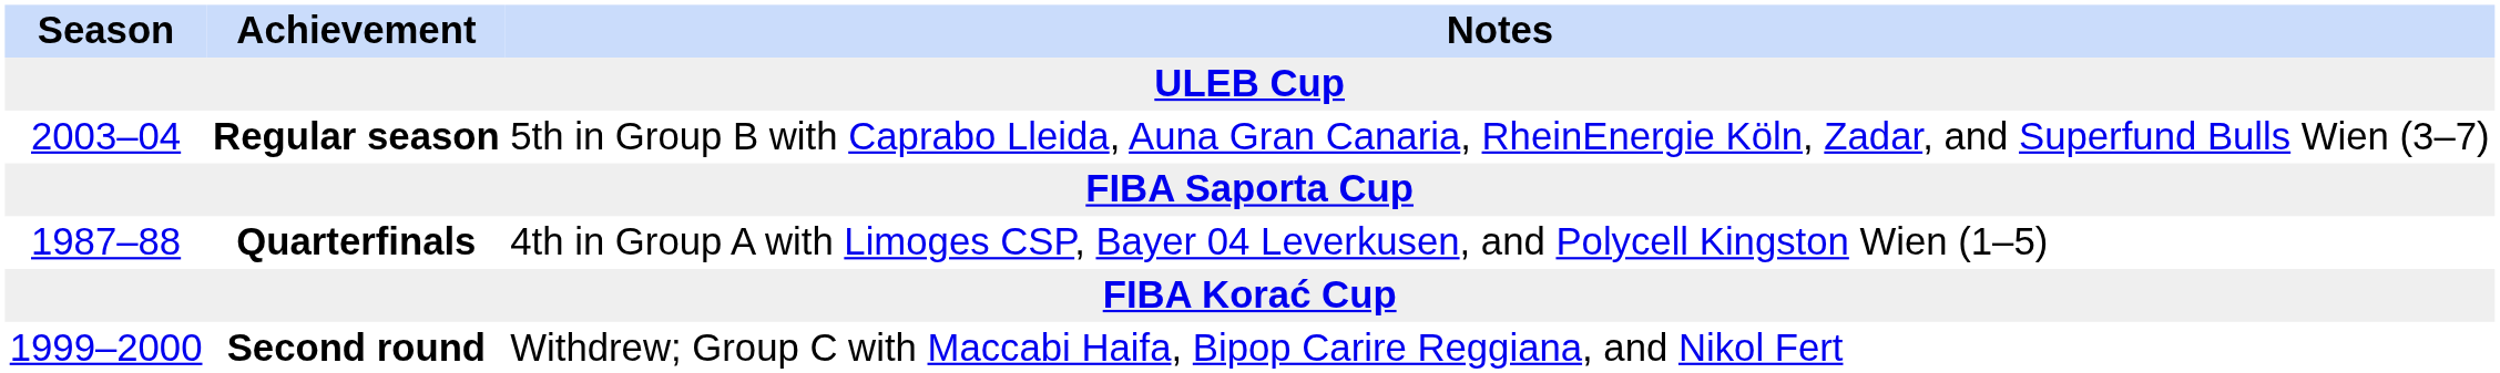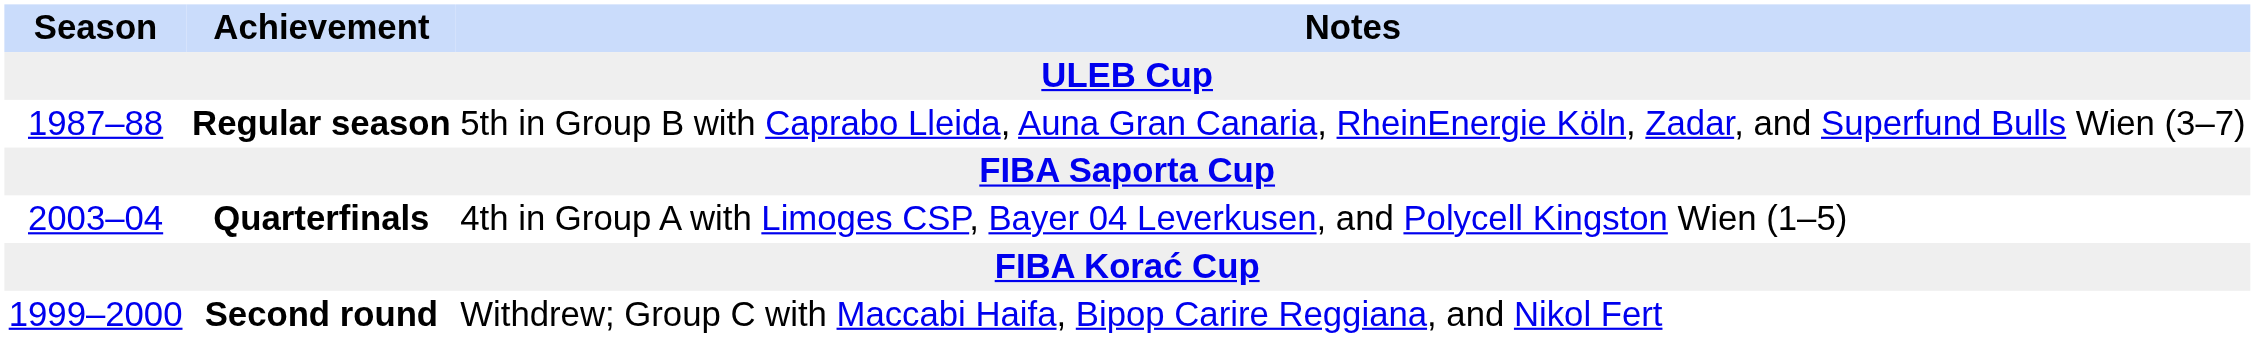Regular season | Season: 2003–04 -> 1987–88
Quarterfinals | Season: 1987–88 -> 2003–04
